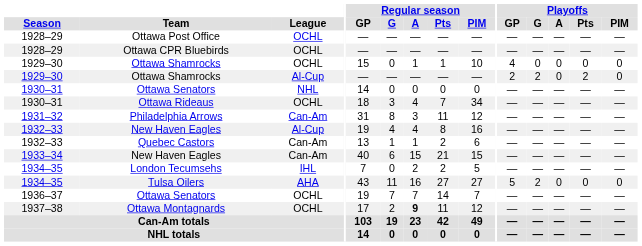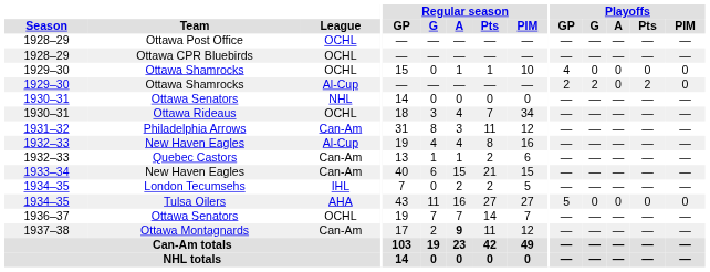Tulsa Oilers | Playoffs / G: 2 -> 0
Ottawa Montagnards | League: OCHL -> Can-Am
